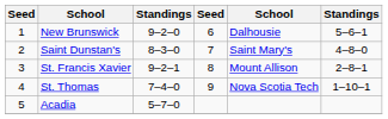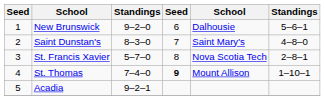St. Francis Xavier | column 3: 9–2–1 -> 5–7–0
St. Francis Xavier | column 5: Mount Allison -> Nova Scotia Tech
St. Thomas | column 4: normal -> bold
St. Thomas | column 5: Nova Scotia Tech -> Mount Allison
Acadia | column 3: 5–7–0 -> 9–2–1
